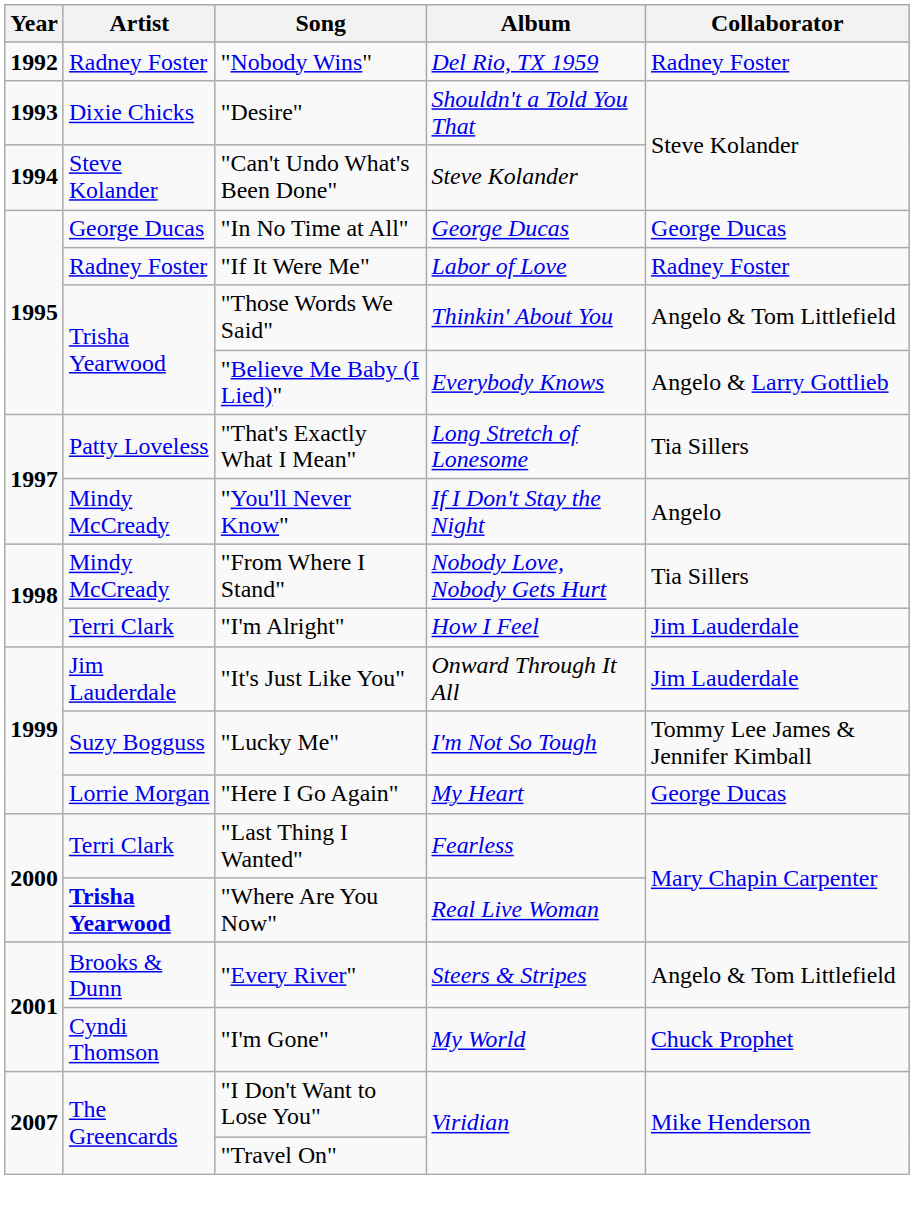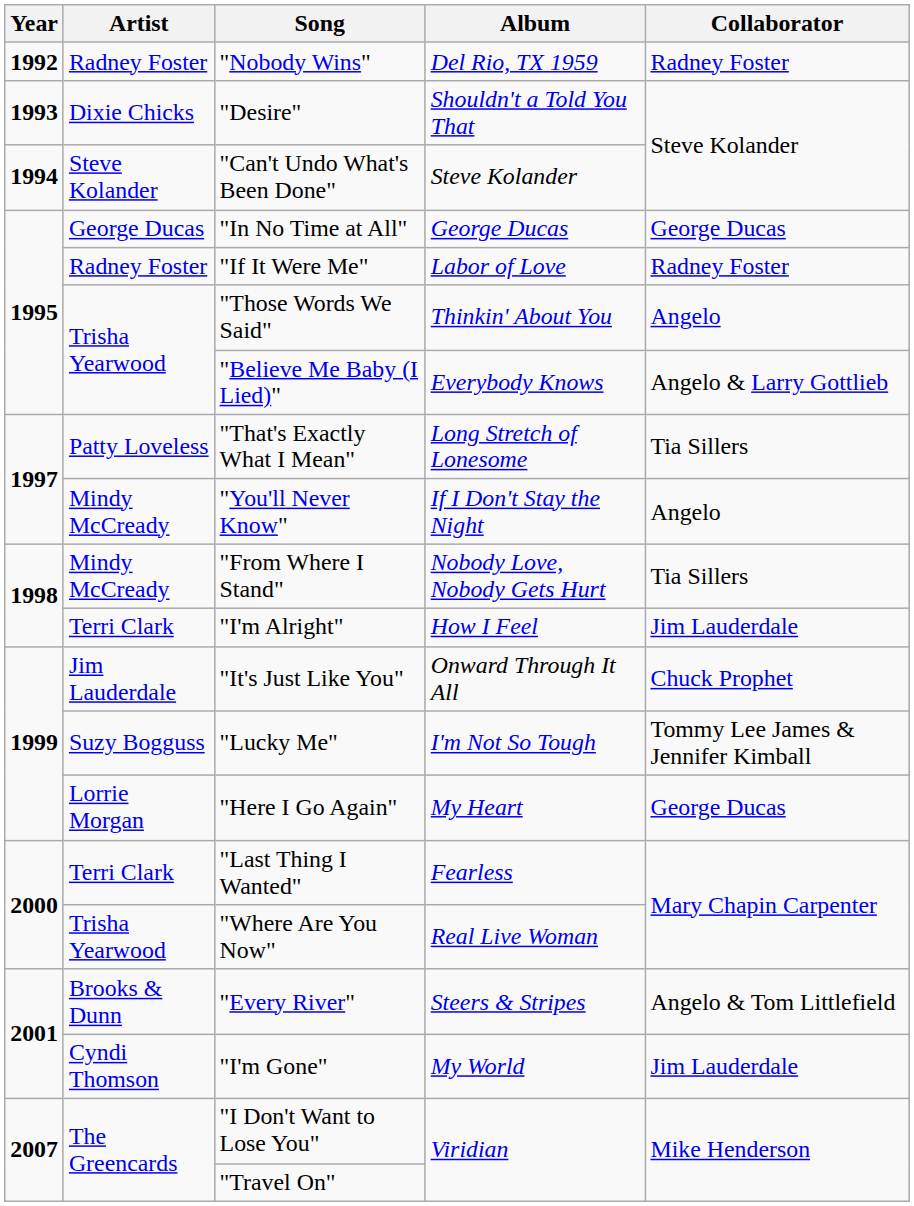"Those Words We Said" | Collaborator: Angelo & Tom Littlefield -> Angelo
"It's Just Like You" | Collaborator: Jim Lauderdale -> Chuck Prophet
"Where Are You Now" | Artist: bold -> normal
"I'm Gone" | Collaborator: Chuck Prophet -> Jim Lauderdale
